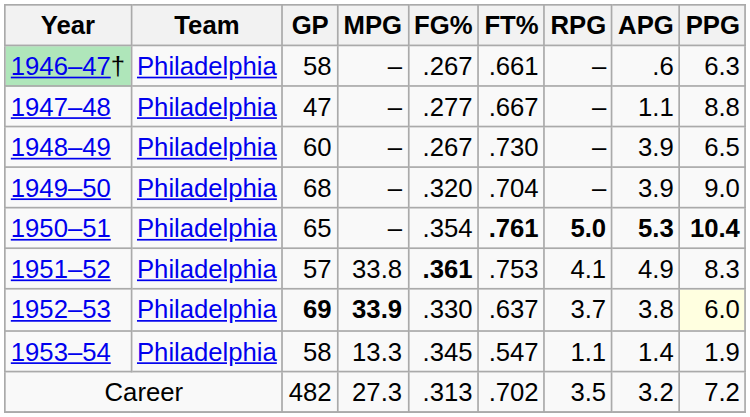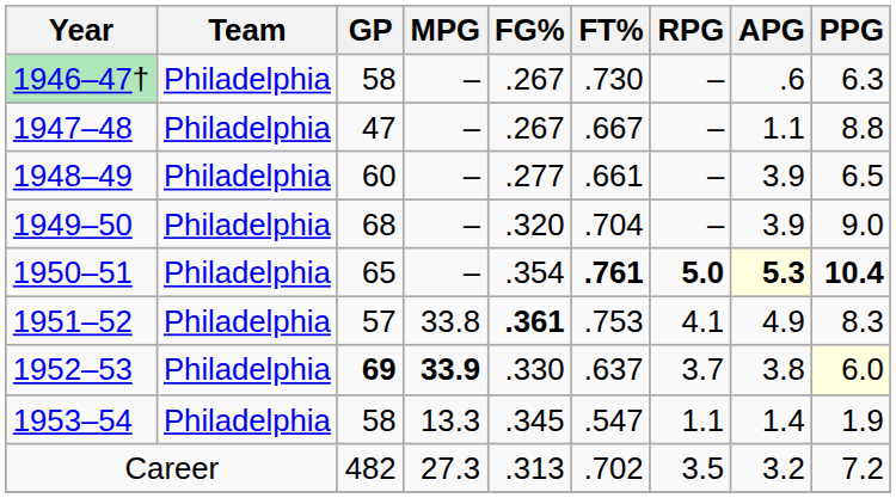1946–47† | FT%: .661 -> .730
1947–48 | FG%: .277 -> .267
1948–49 | FG%: .267 -> .277
1948–49 | FT%: .730 -> .661
1950–51 | APG: no background -> lightyellow background
